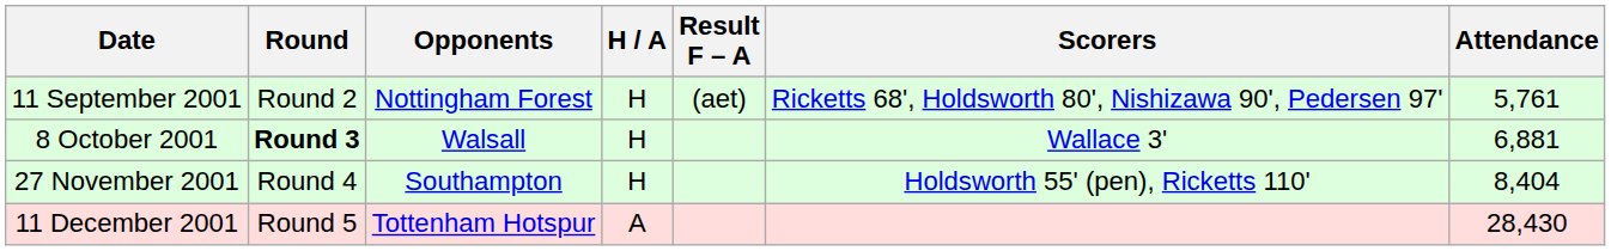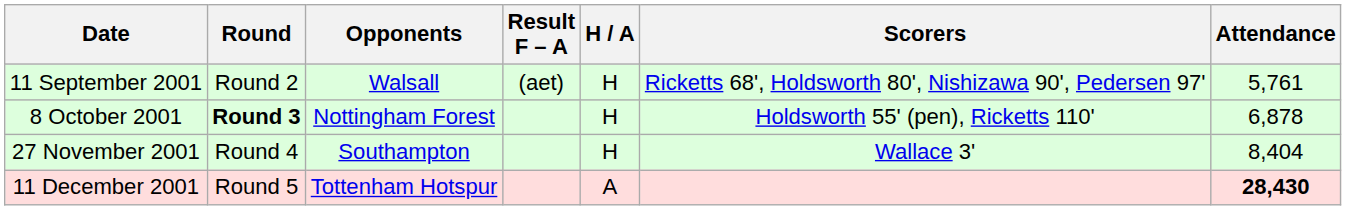columns swapped: H / A <-> Result F – A
11 September 2001 | Opponents: Nottingham Forest -> Walsall
8 October 2001 | Opponents: Walsall -> Nottingham Forest
8 October 2001 | Scorers: Wallace 3' -> Holdsworth 55' (pen), Ricketts 110'
8 October 2001 | Attendance: 6,881 -> 6,878
27 November 2001 | Scorers: Holdsworth 55' (pen), Ricketts 110' -> Wallace 3'
11 December 2001 | Attendance: normal -> bold
